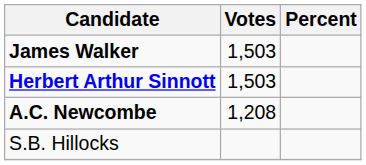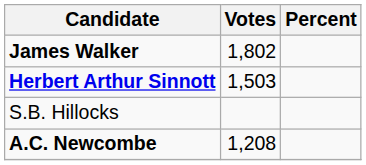James Walker | Votes: 1,503 -> 1,802
rows swapped: A.C. Newcombe <-> S.B. Hillocks
